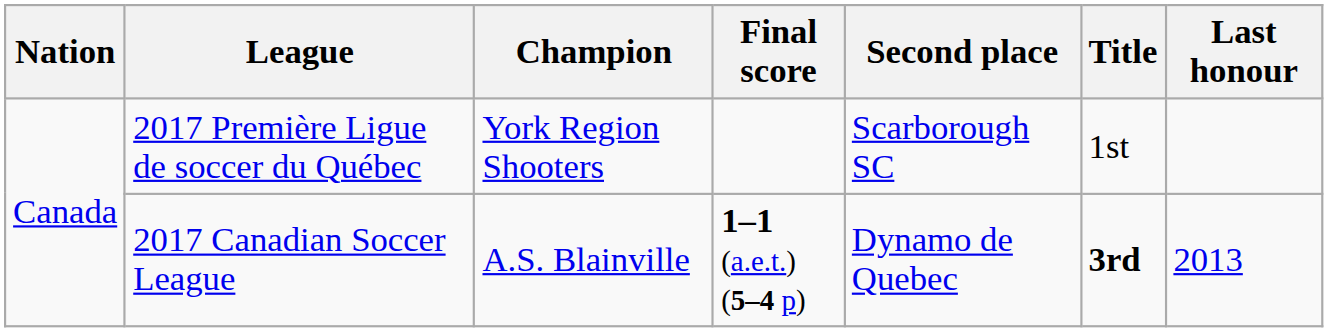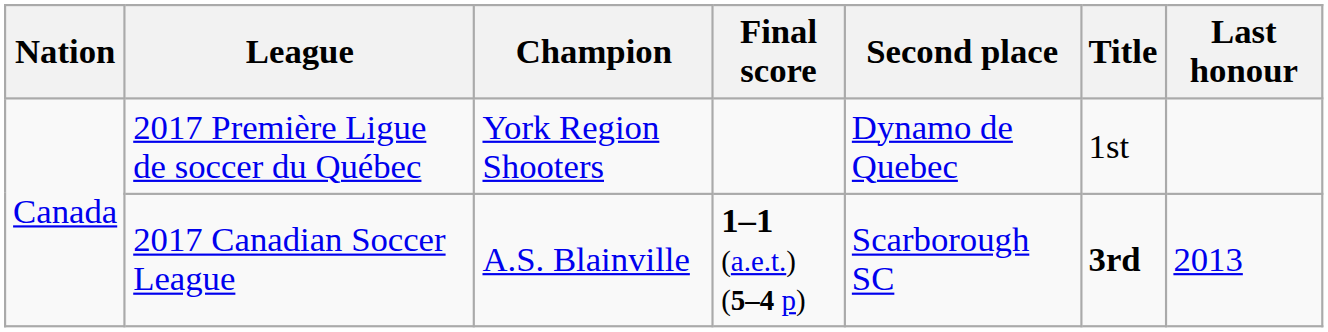2017 Première Ligue de soccer du Québec | Second place: Scarborough SC -> Dynamo de Quebec
2017 Canadian Soccer League | Second place: Dynamo de Quebec -> Scarborough SC
